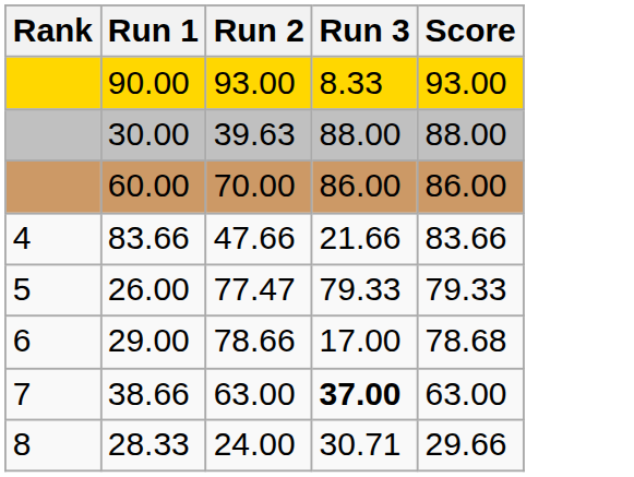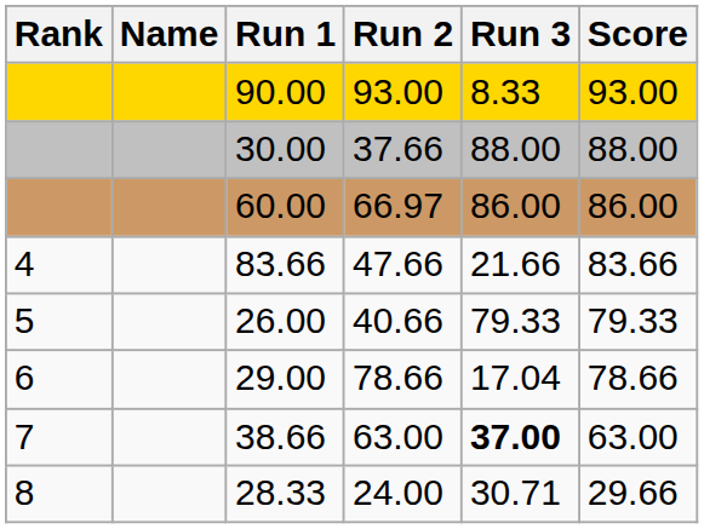+ column: Name
30.00 | Run 2: 39.63 -> 37.66
60.00 | Run 2: 70.00 -> 66.97
26.00 | Run 2: 77.47 -> 40.66
29.00 | Run 3: 17.00 -> 17.04
29.00 | Score: 78.68 -> 78.66
